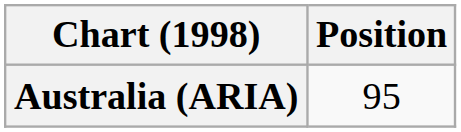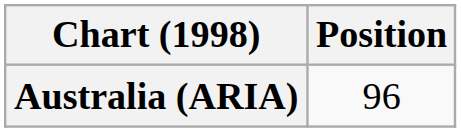Australia (ARIA) | Position: 95 -> 96
